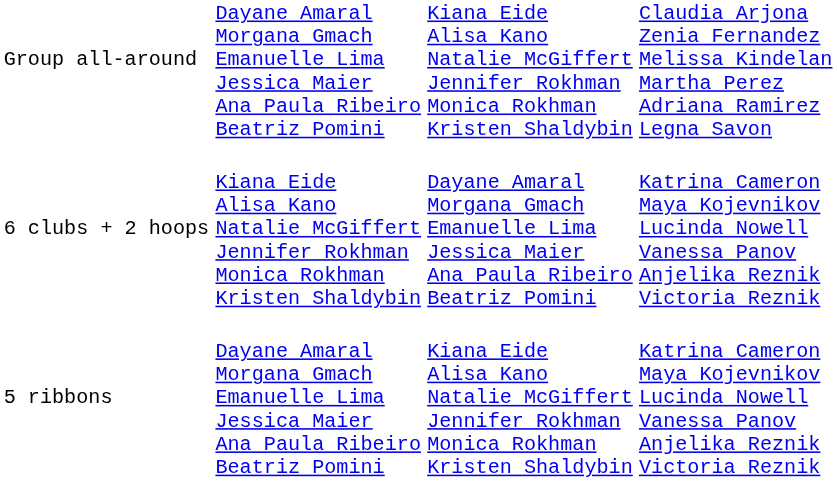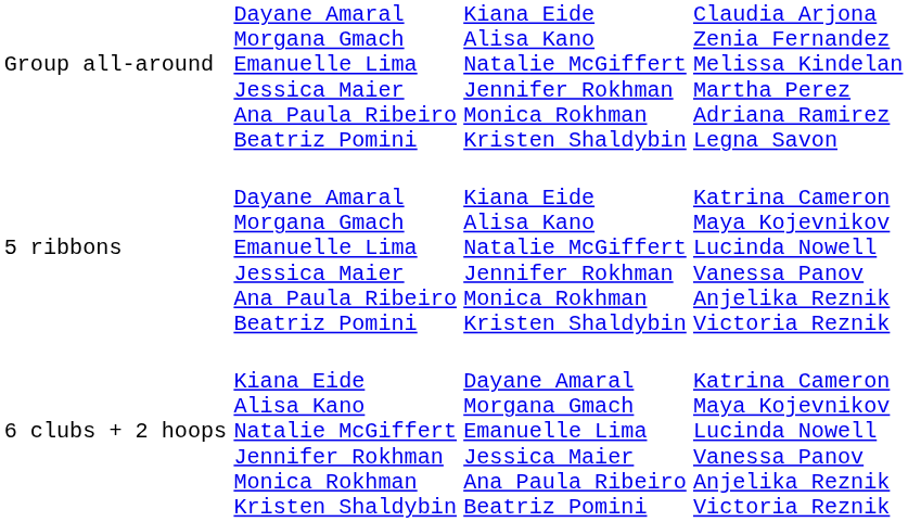rows swapped: 5 ribbons <-> 6 clubs + 2 hoops
